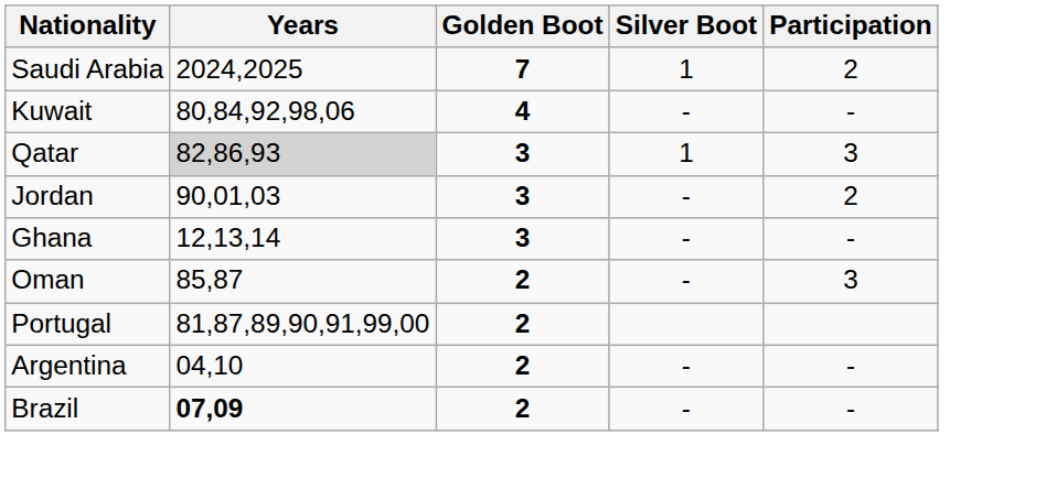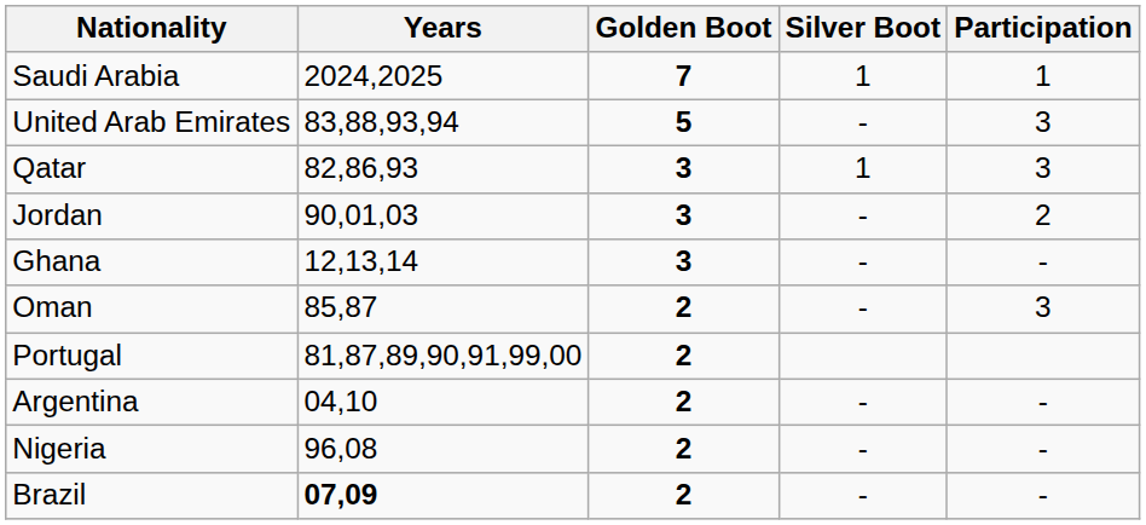Saudi Arabia | Participation: 2 -> 1
+ row: United Arab Emirates | 83,88,93,94 | 5 | - | 3
- row: Kuwait | 80,84,92,98,06 | 4 | - | -
Qatar | Years: lightgrey background -> no background
+ row: Nigeria | 96,08 | 2 | - | -
